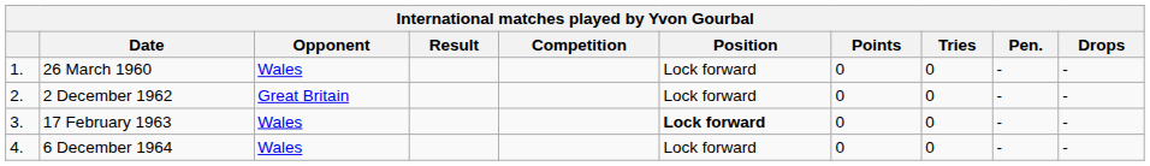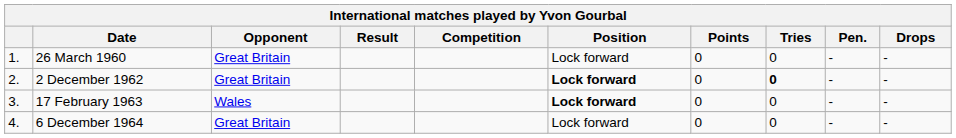26 March 1960 | Opponent: Wales -> Great Britain
2 December 1962 | Position: normal -> bold
2 December 1962 | Tries: normal -> bold
6 December 1964 | Opponent: Wales -> Great Britain
